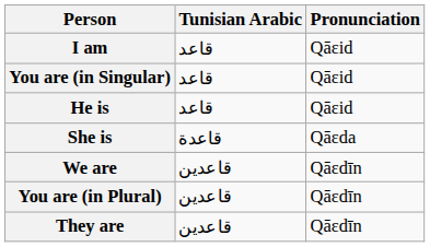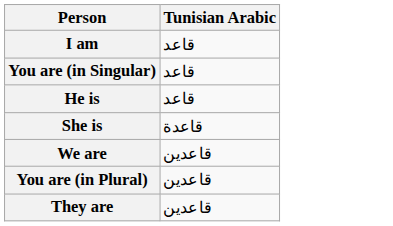- column: Pronunciation | Qāɛid | Qāɛid | Qāɛid | Qāɛda | Qāɛdīn | Qāɛdīn | Qāɛdīn
